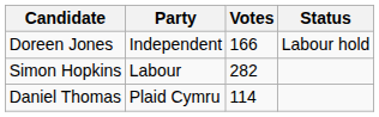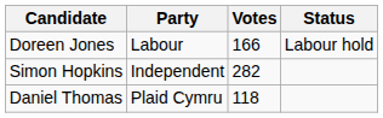Doreen Jones | Party: Independent -> Labour
Simon Hopkins | Party: Labour -> Independent
Daniel Thomas | Votes: 114 -> 118
